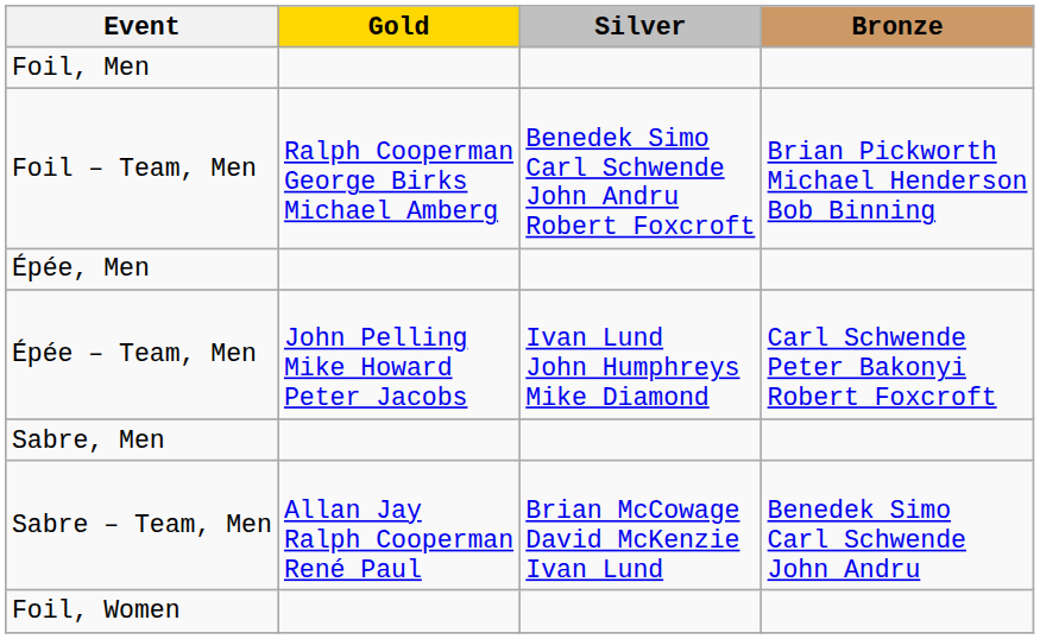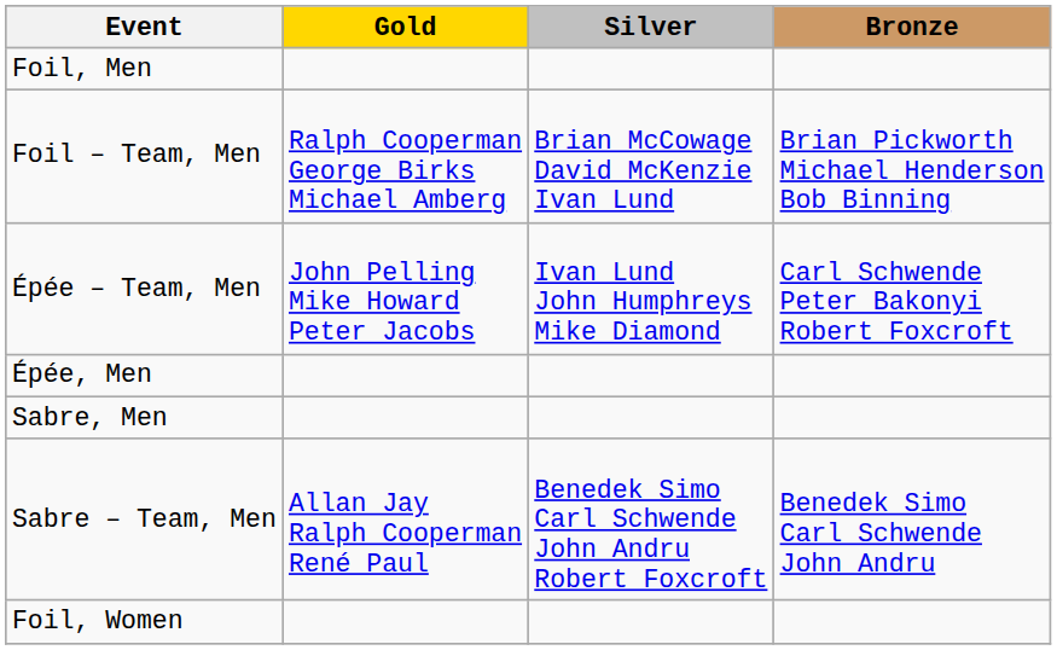Foil – Team, Men | Silver: Benedek Simo Carl Schwende John Andru Robert Foxcroft -> Brian McCowage David McKenzie Ivan Lund
rows swapped: Épée, Men <-> Épée – Team, Men
Sabre – Team, Men | Silver: Brian McCowage David McKenzie Ivan Lund -> Benedek Simo Carl Schwende John Andru Robert Foxcroft
